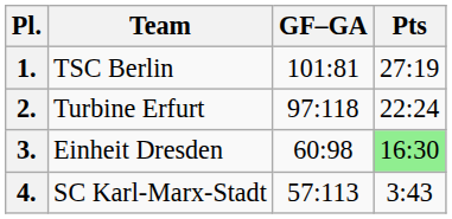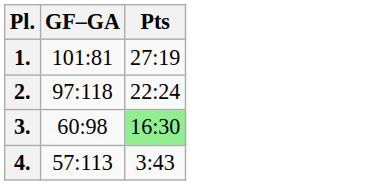- column: Team | TSC Berlin | Turbine Erfurt | Einheit Dresden | SC Karl-Marx-Stadt
